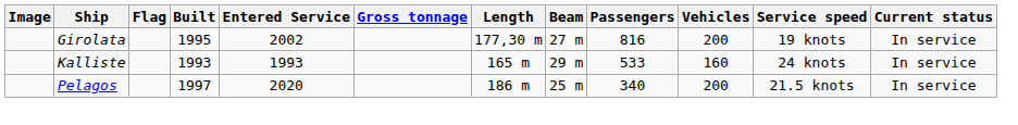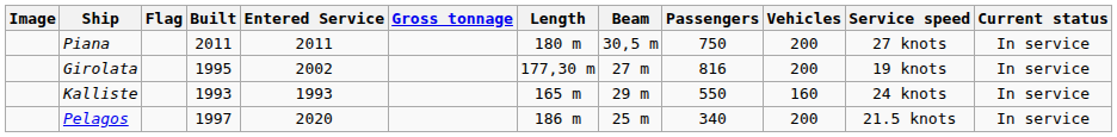+ row: Piana | 2011 | 2011 | 180 m | 30,5 m | 750 | 200 | 27 knots | In service
Kalliste | Passengers: 533 -> 550
